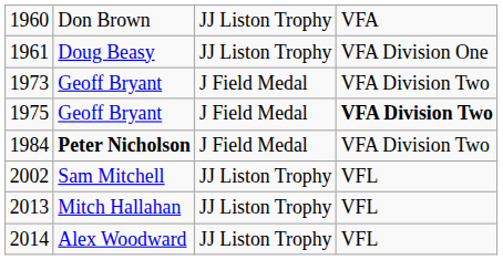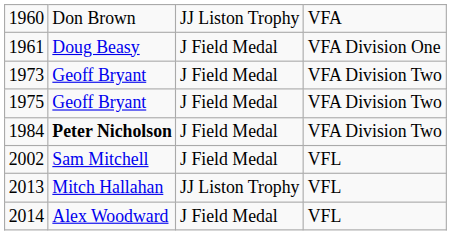1961 | column 3: JJ Liston Trophy -> J Field Medal
1975 | column 4: bold -> normal
2002 | column 3: JJ Liston Trophy -> J Field Medal
2014 | column 3: JJ Liston Trophy -> J Field Medal
